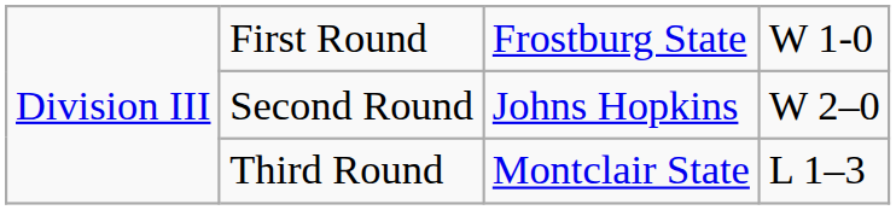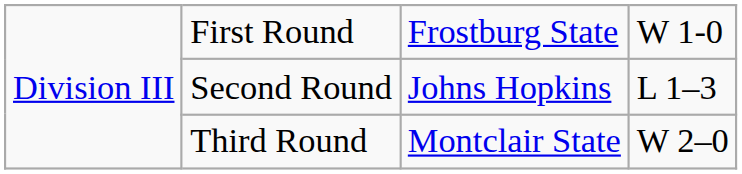Second Round | column 4: W 2–0 -> L 1–3
Third Round | column 4: L 1–3 -> W 2–0
